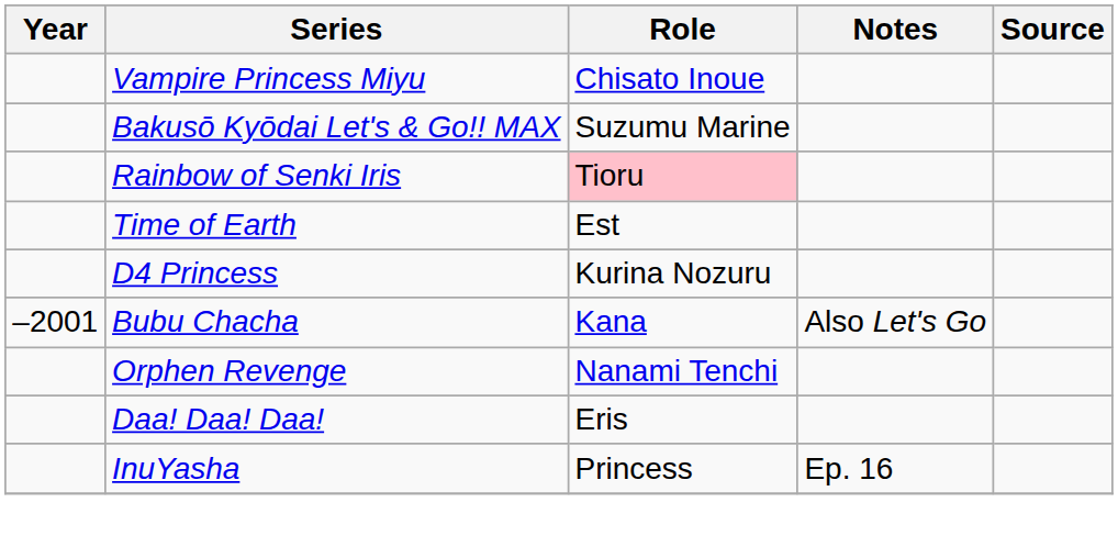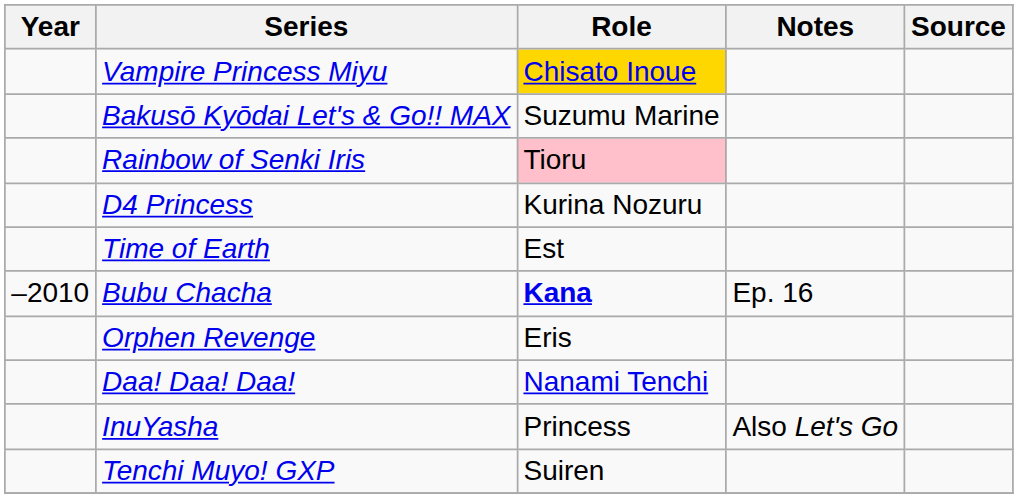Vampire Princess Miyu | Role: no background -> gold background
rows swapped: Time of Earth <-> D4 Princess
Bubu Chacha | Year: –2001 -> –2010
Bubu Chacha | Role: normal -> bold
Bubu Chacha | Notes: Also Let's Go -> Ep. 16
Orphen Revenge | Role: Nanami Tenchi -> Eris
Daa! Daa! Daa! | Role: Eris -> Nanami Tenchi
InuYasha | Notes: Ep. 16 -> Also Let's Go
+ row: Tenchi Muyo! GXP | Suiren
